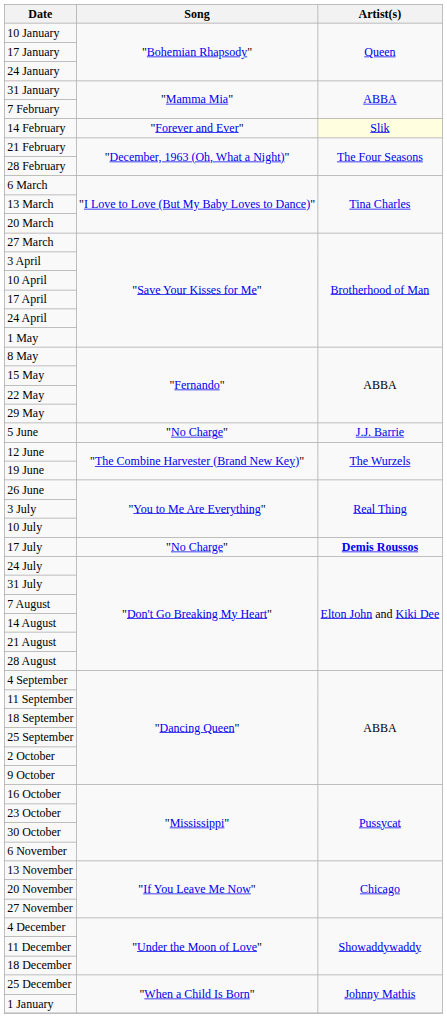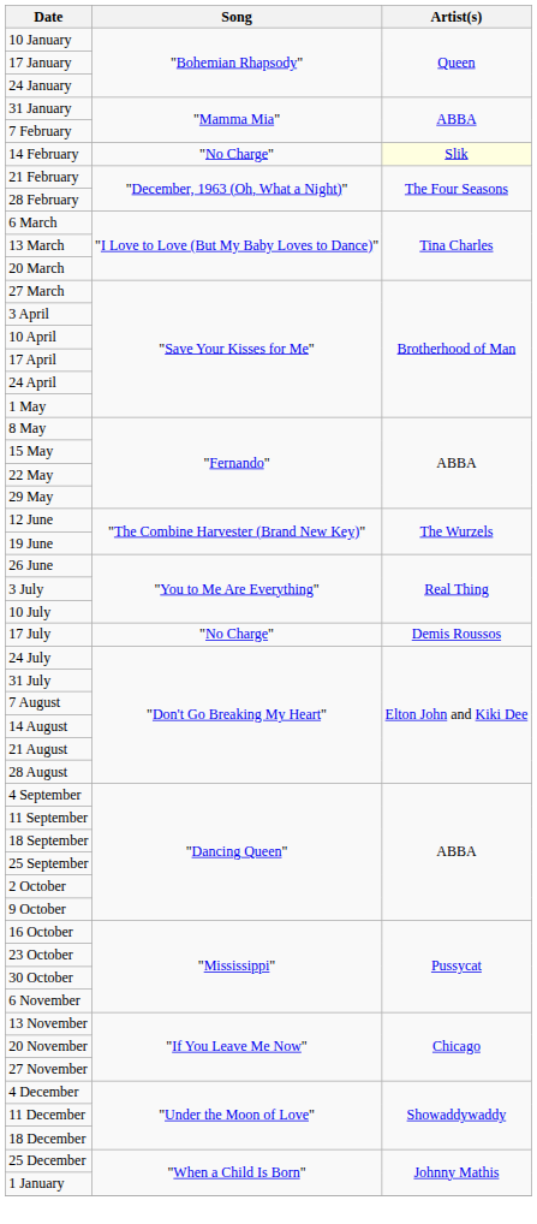14 February | Song: "Forever and Ever" -> "No Charge"
- row: 5 June | "No Charge" | J.J. Barrie
17 July | Artist(s): bold -> normal
